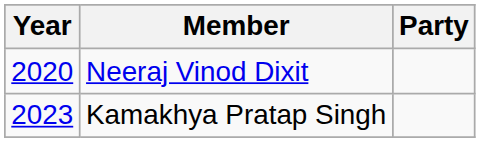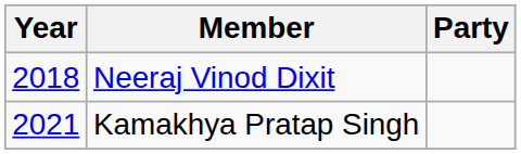Neeraj Vinod Dixit | Year: 2020 -> 2018
Kamakhya Pratap Singh | Year: 2023 -> 2021
